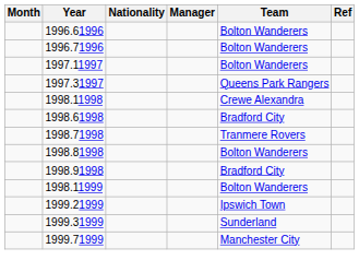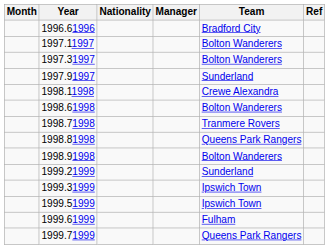1996.61996 | Team: Bolton Wanderers -> Bradford City
- row: 1996.71996 | Bolton Wanderers
1997.31997 | Team: Queens Park Rangers -> Bolton Wanderers
+ row: 1997.91997 | Sunderland
1998.61998 | Team: Bradford City -> Bolton Wanderers
1998.81998 | Team: Bolton Wanderers -> Queens Park Rangers
1998.91998 | Team: Bradford City -> Bolton Wanderers
- row: 1998.11999 | Bolton Wanderers
1999.21999 | Team: Ipswich Town -> Sunderland
1999.31999 | Team: Sunderland -> Ipswich Town
+ row: 1999.51999 | Ipswich Town
+ row: 1999.61999 | Fulham
1999.71999 | Team: Manchester City -> Queens Park Rangers
